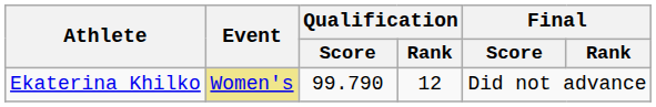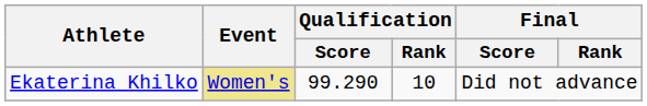Ekaterina Khilko | Qualification / Score: 99.790 -> 99.290
Ekaterina Khilko | Qualification / Rank: 12 -> 10
